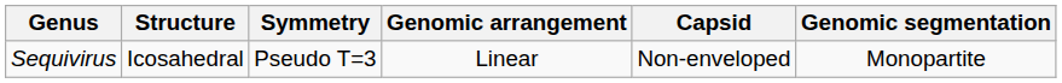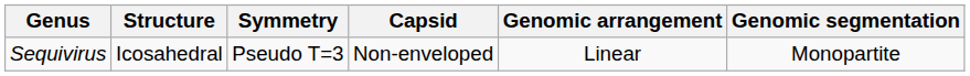columns swapped: Capsid <-> Genomic arrangement
